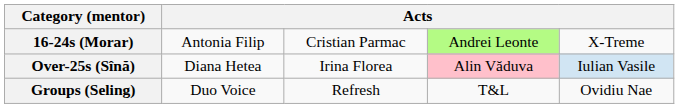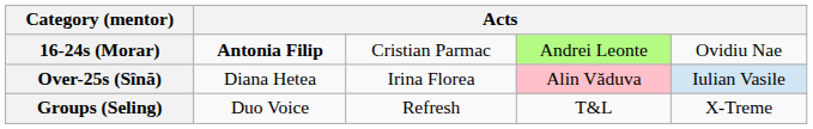16-24s (Morar) | column 2: normal -> bold
16-24s (Morar) | column 5: X-Treme -> Ovidiu Nae
Groups (Seling) | column 5: Ovidiu Nae -> X-Treme
